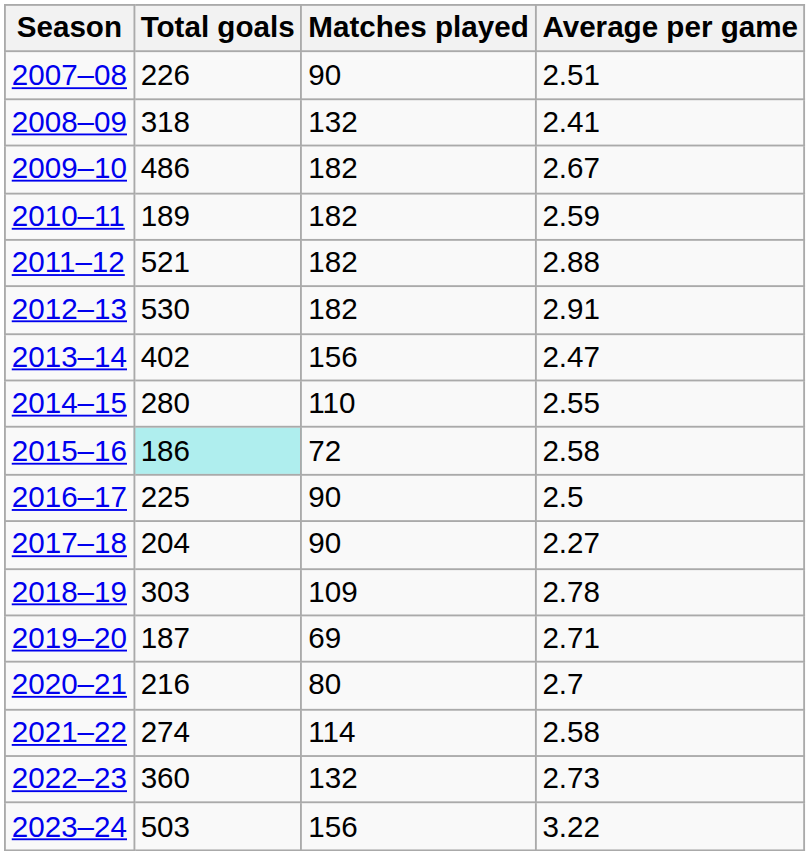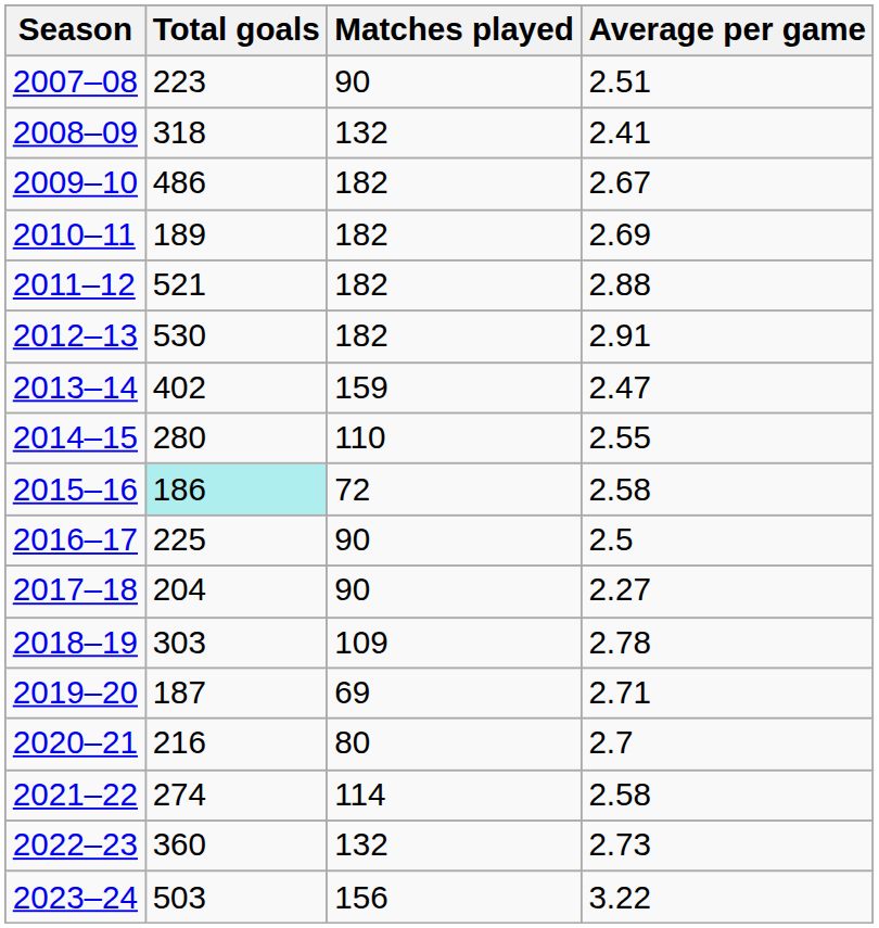2007–08 | Total goals: 226 -> 223
2010–11 | Average per game: 2.59 -> 2.69
2013–14 | Matches played: 156 -> 159
